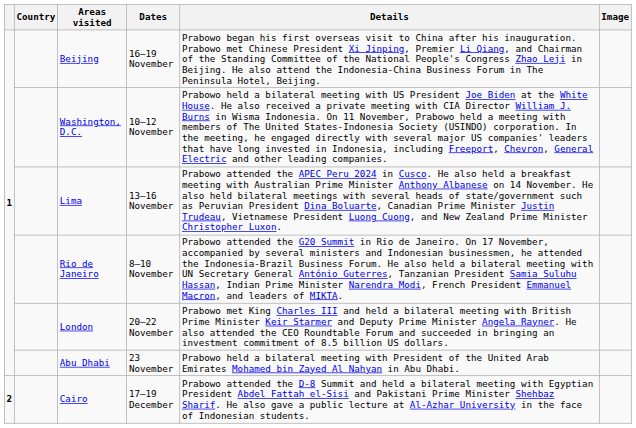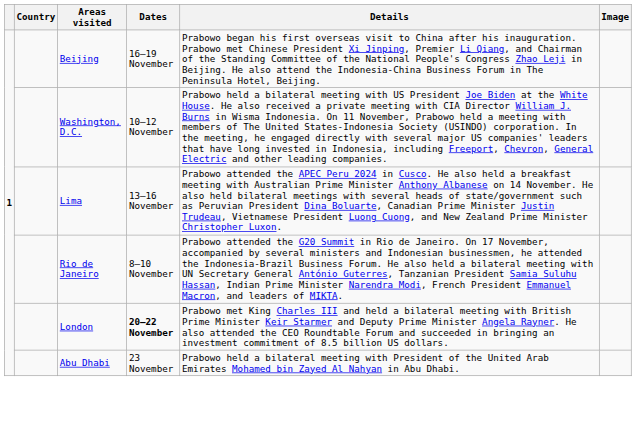London | Dates: normal -> bold
- row: 2 | Cairo | 17–19 December | Prabowo attended the D-8 Summit and held a bilateral meeting with Egyptian President Abdel Fattah el-Sisi and Pakistani Prime Minister Shehbaz Sharif. He also gave a public lecture at Al-Azhar University in the face of Indonesian students.
